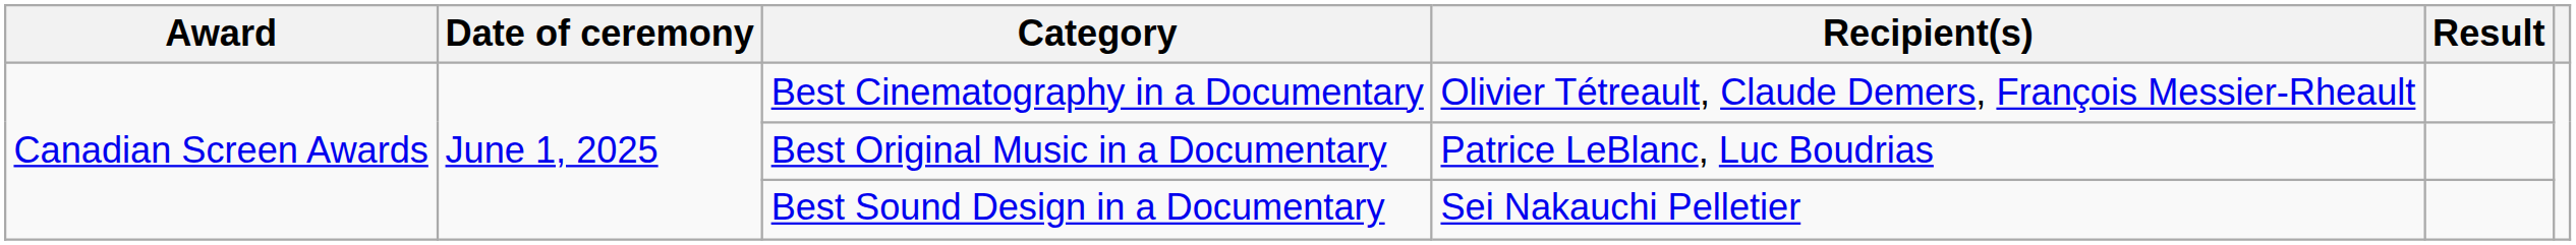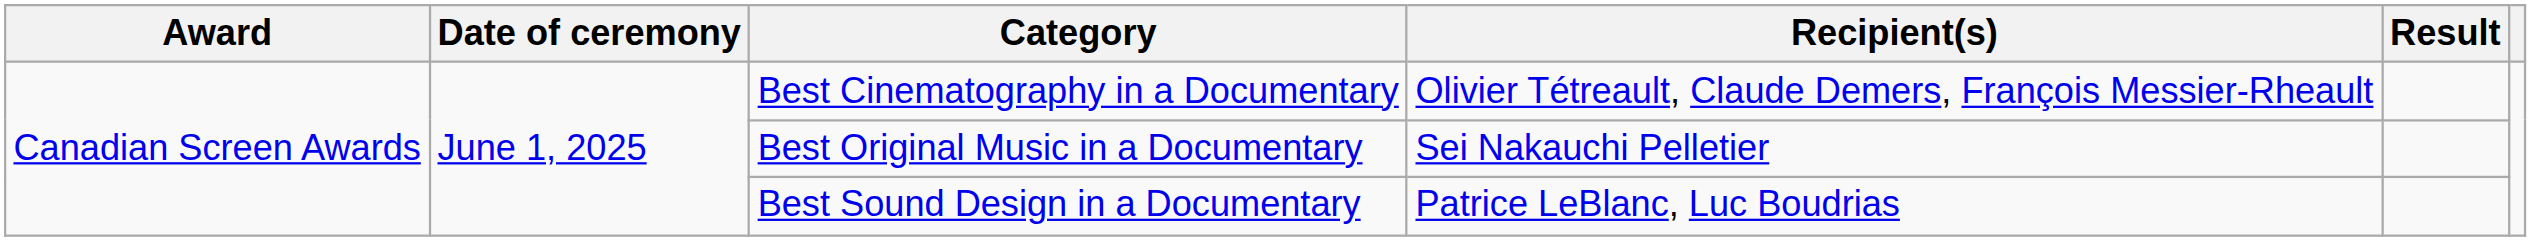Best Original Music in a Documentary | Recipient(s): Patrice LeBlanc, Luc Boudrias -> Sei Nakauchi Pelletier
Best Sound Design in a Documentary | Recipient(s): Sei Nakauchi Pelletier -> Patrice LeBlanc, Luc Boudrias
